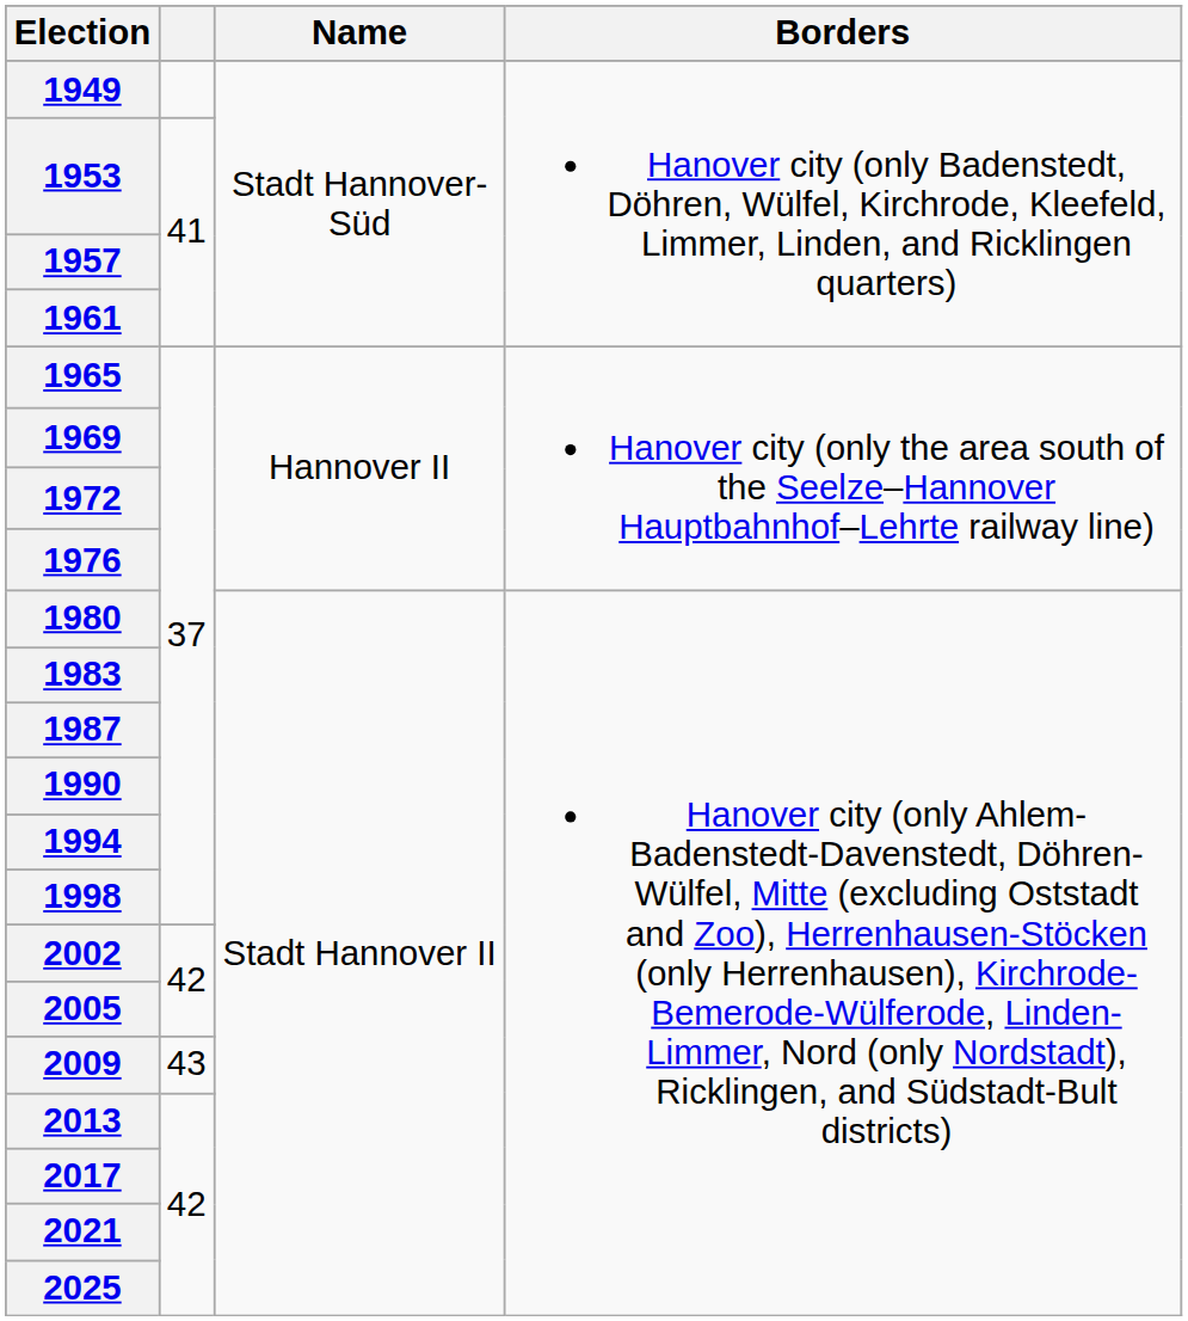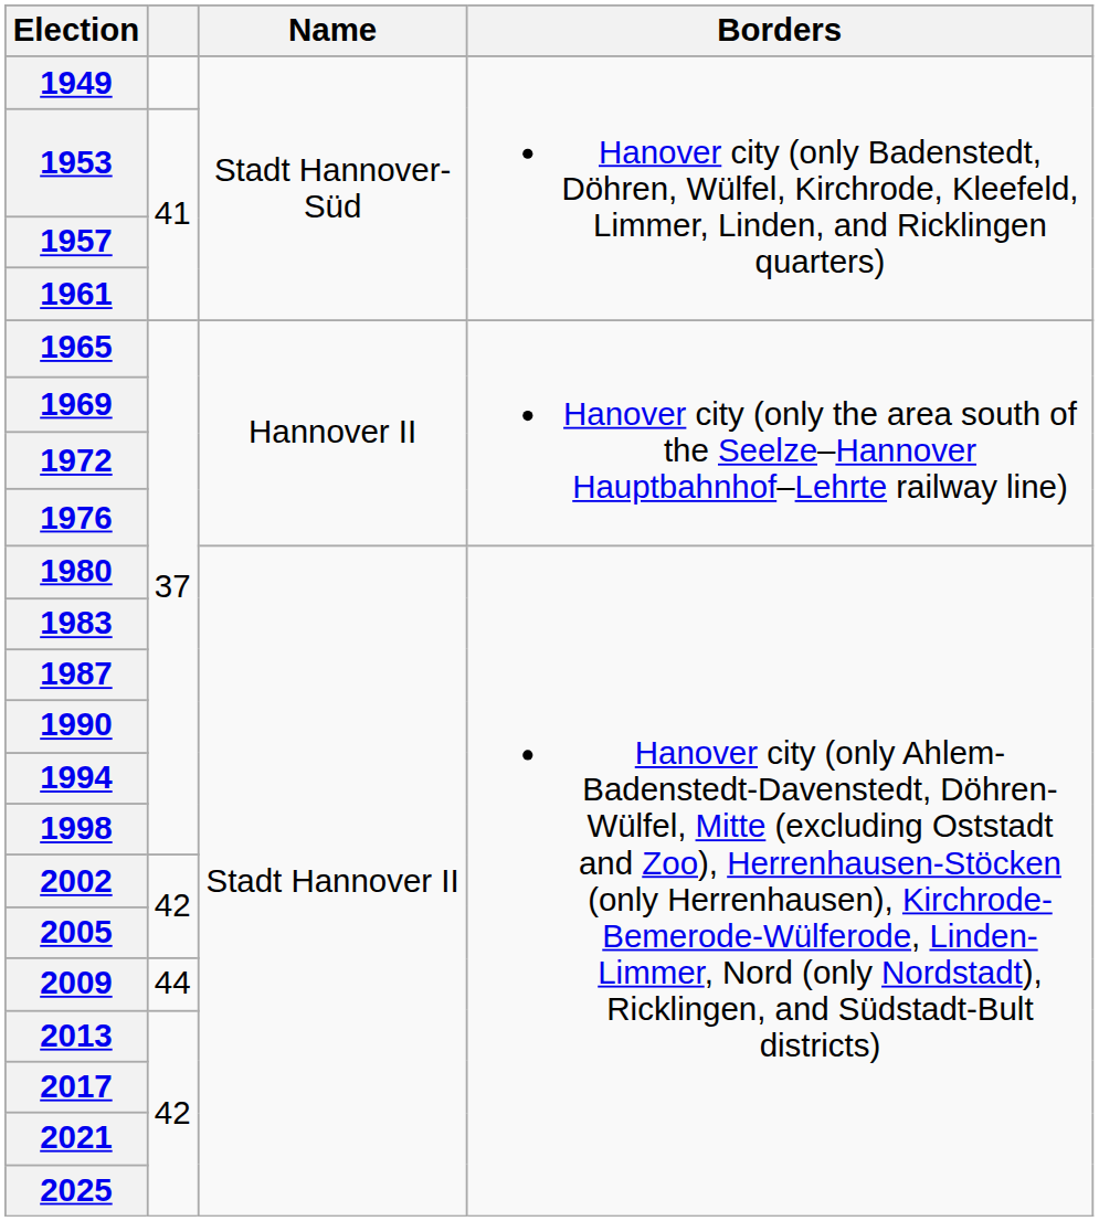2009 | column 2: 43 -> 44
